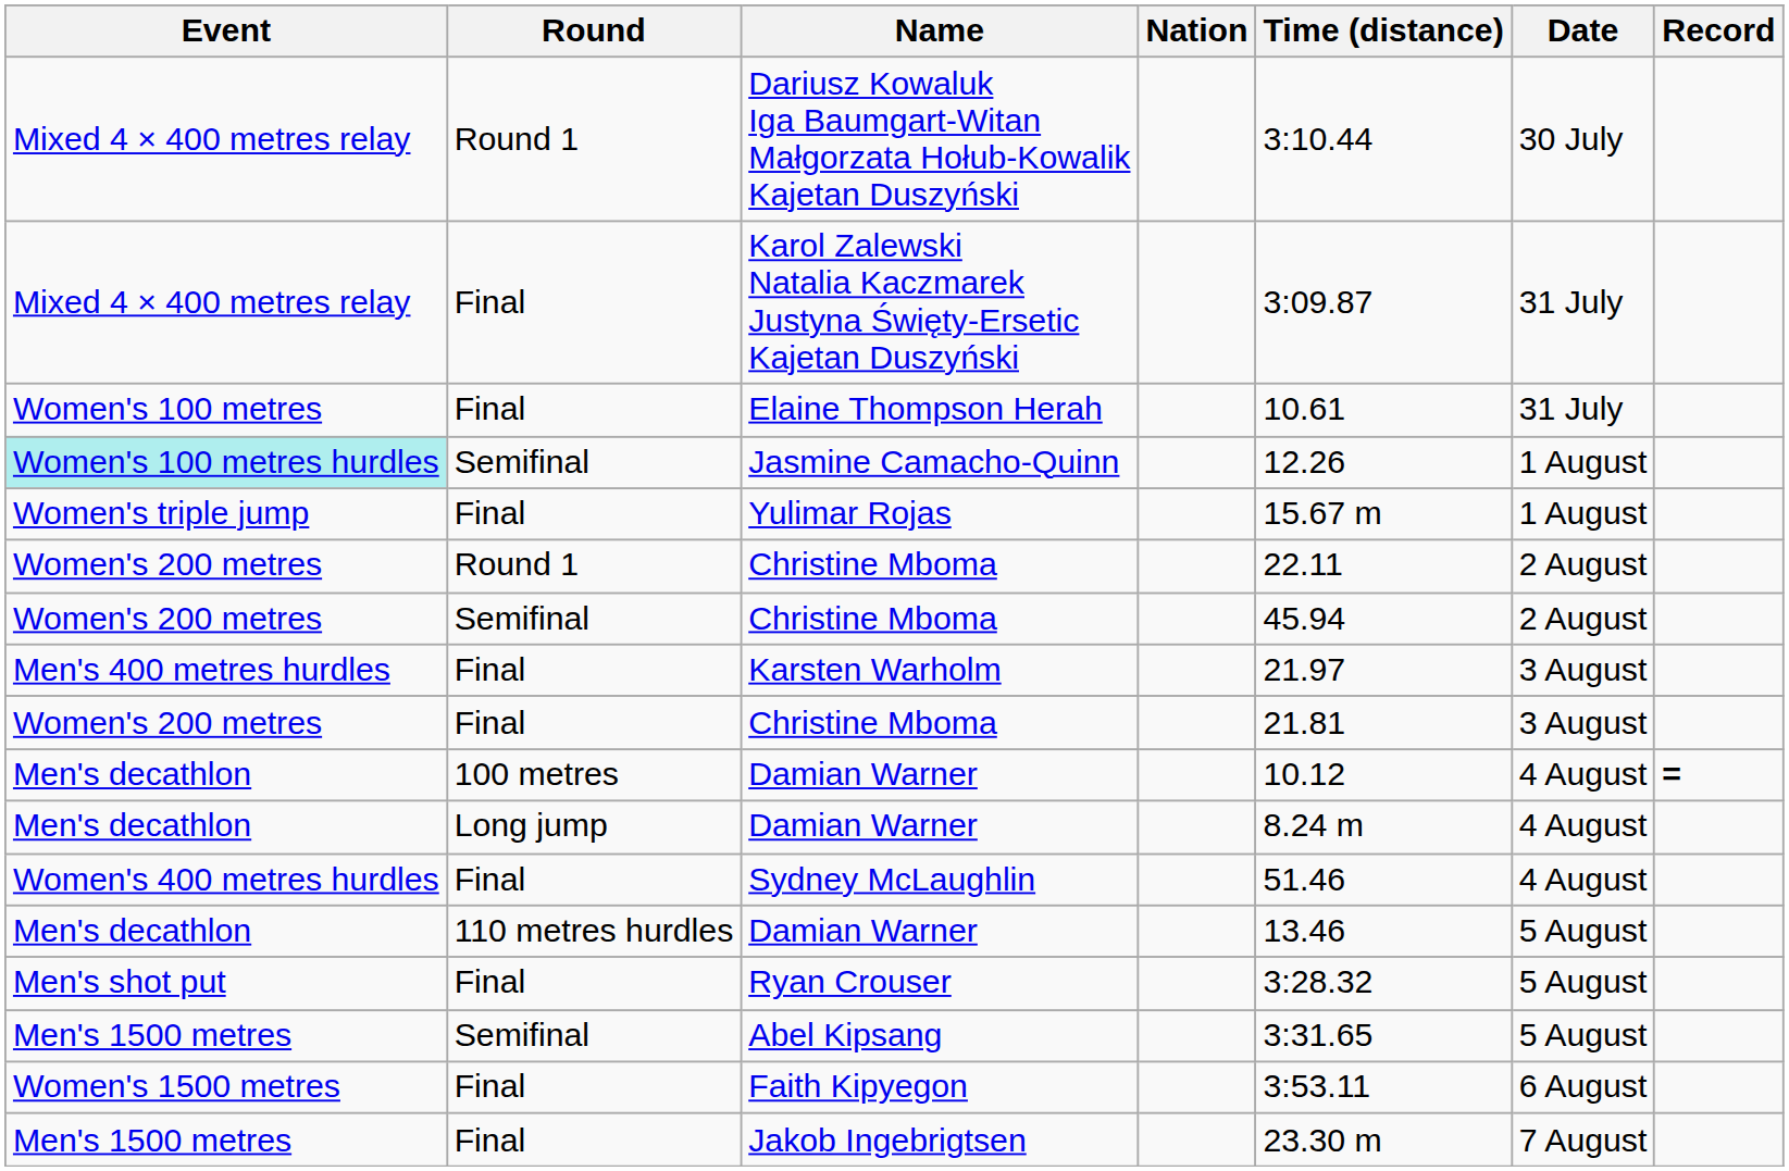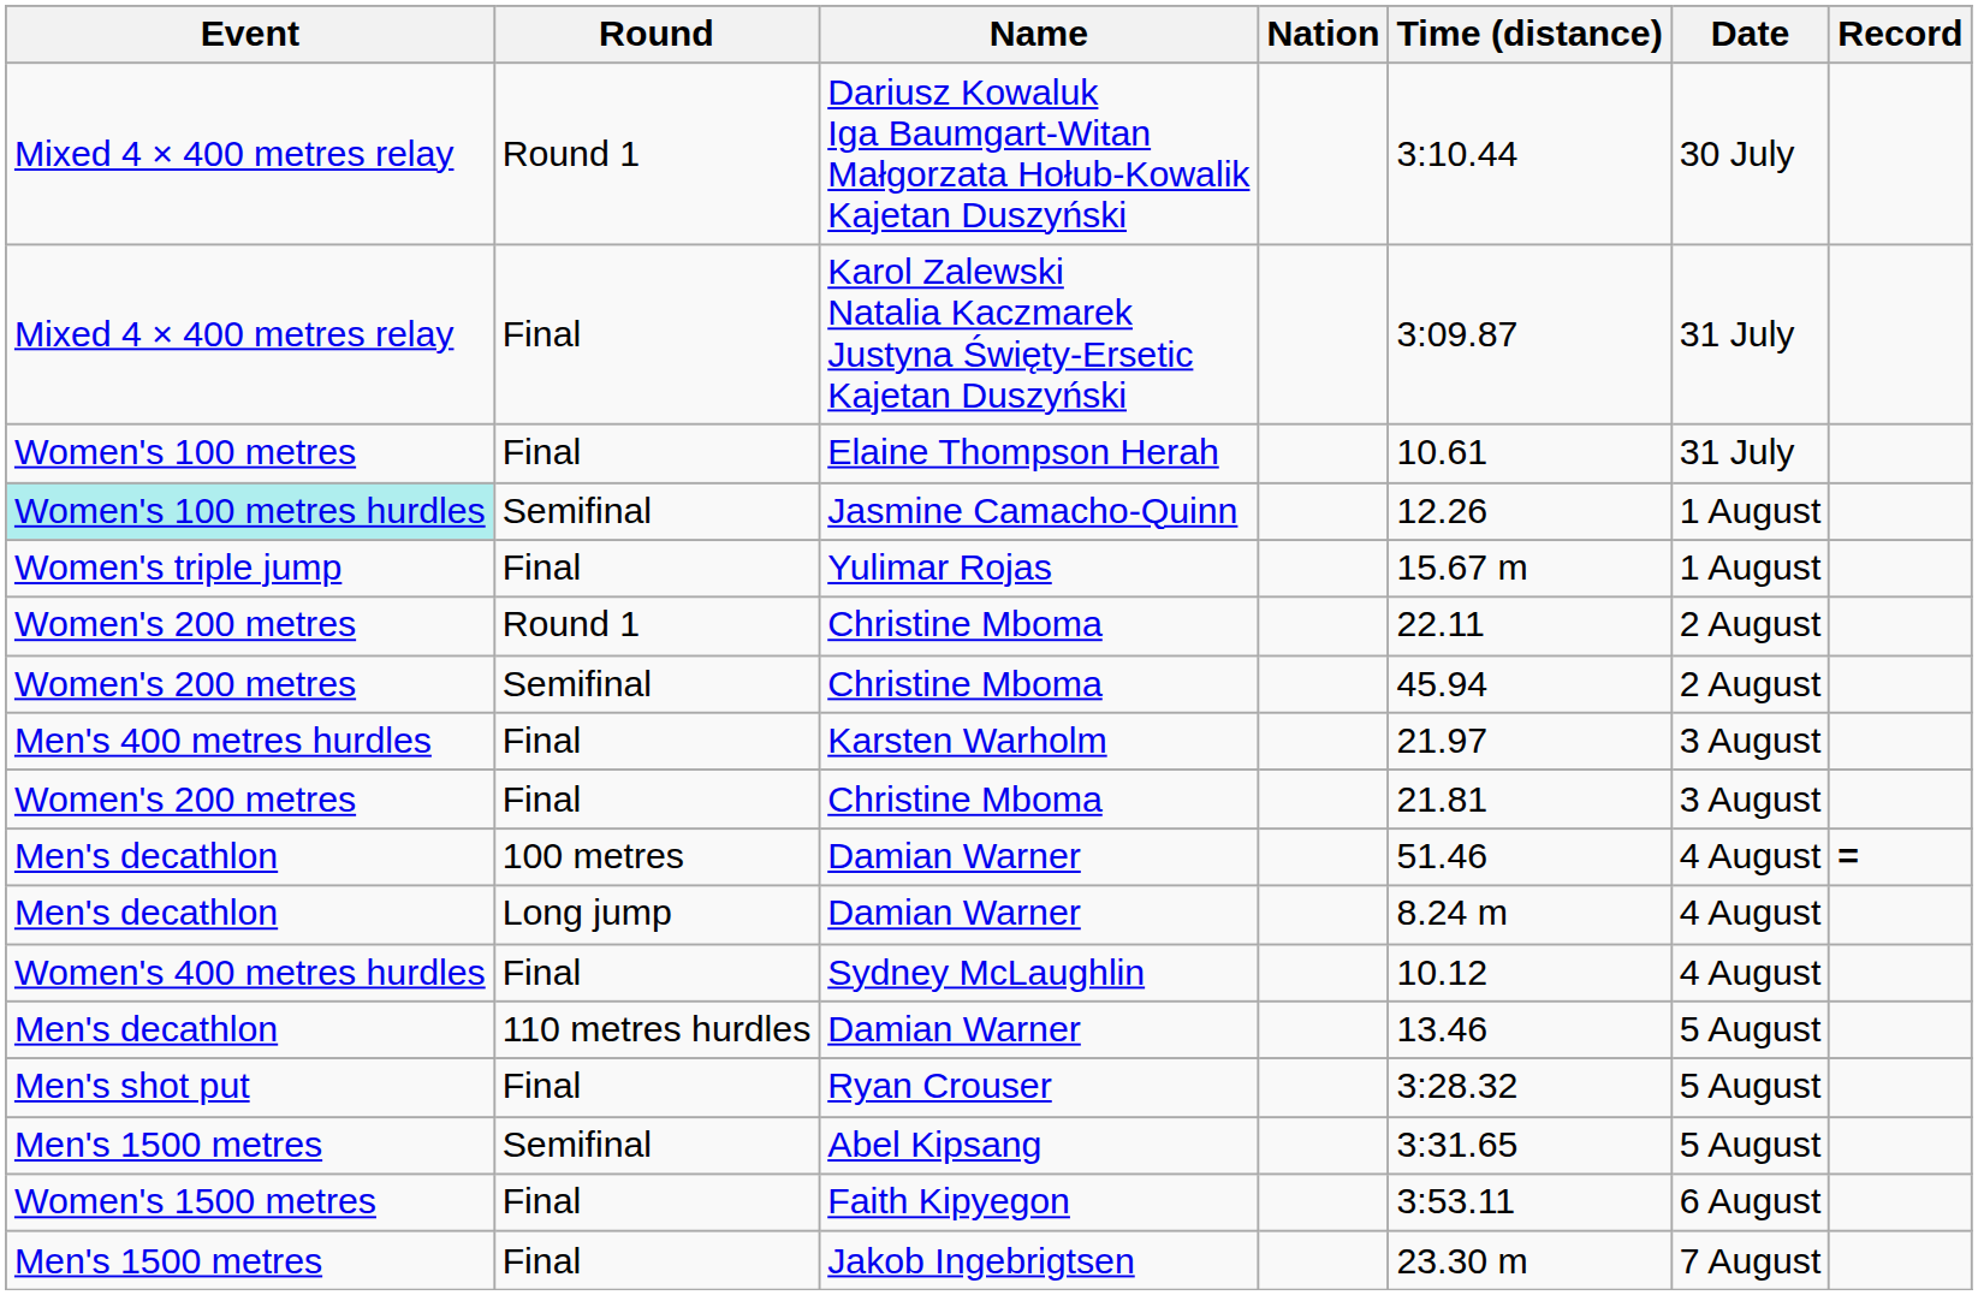100 metres / Damian Warner | Time (distance): 10.12 -> 51.46
Sydney McLaughlin | Time (distance): 51.46 -> 10.12
